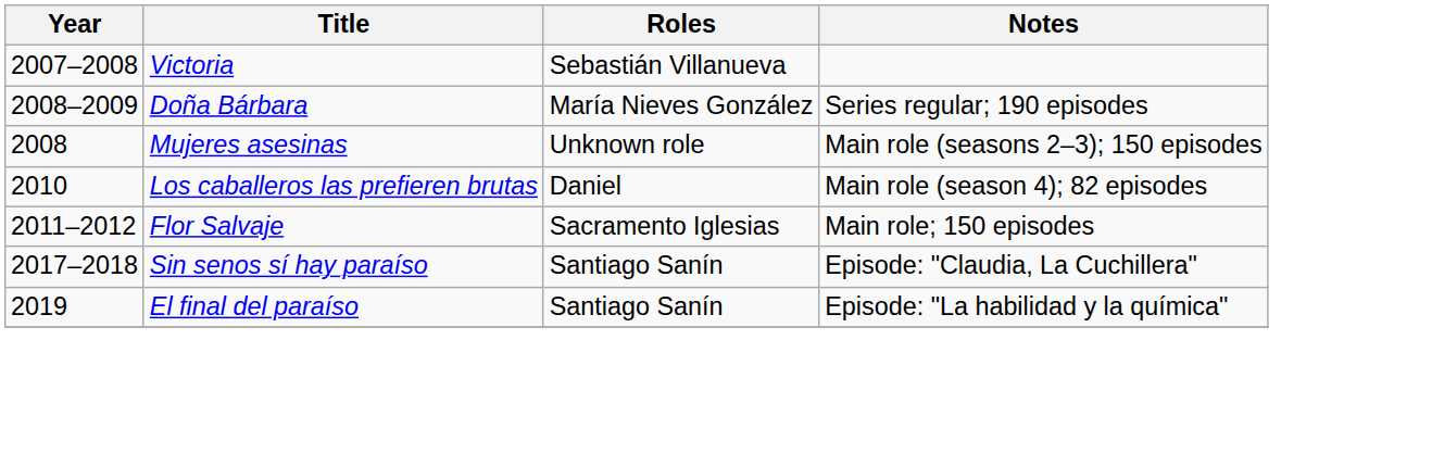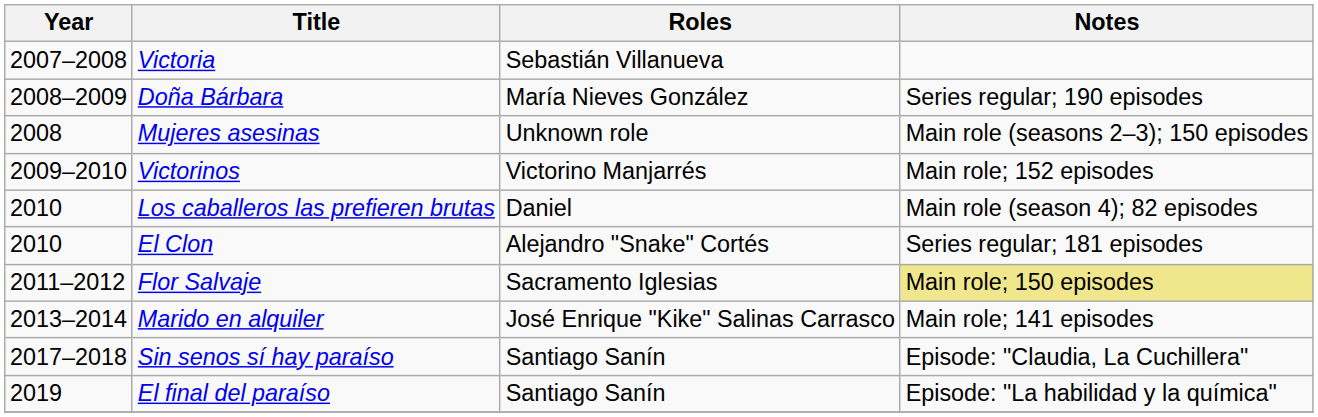+ row: 2009–2010 | Victorinos | Victorino Manjarrés | Main role; 152 episodes
+ row: 2010 | El Clon | Alejandro "Snake" Cortés | Series regular; 181 episodes
Flor Salvaje | Notes: no background -> khaki background
+ row: 2013–2014 | Marido en alquiler | José Enrique "Kike" Salinas Carrasco | Main role; 141 episodes
